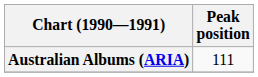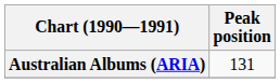Australian Albums (ARIA) | Peak position: 111 -> 131
